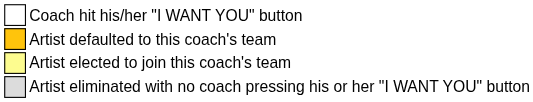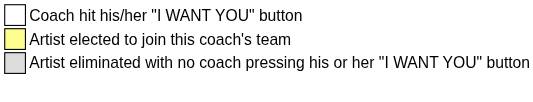- row: Artist defaulted to this coach's team
